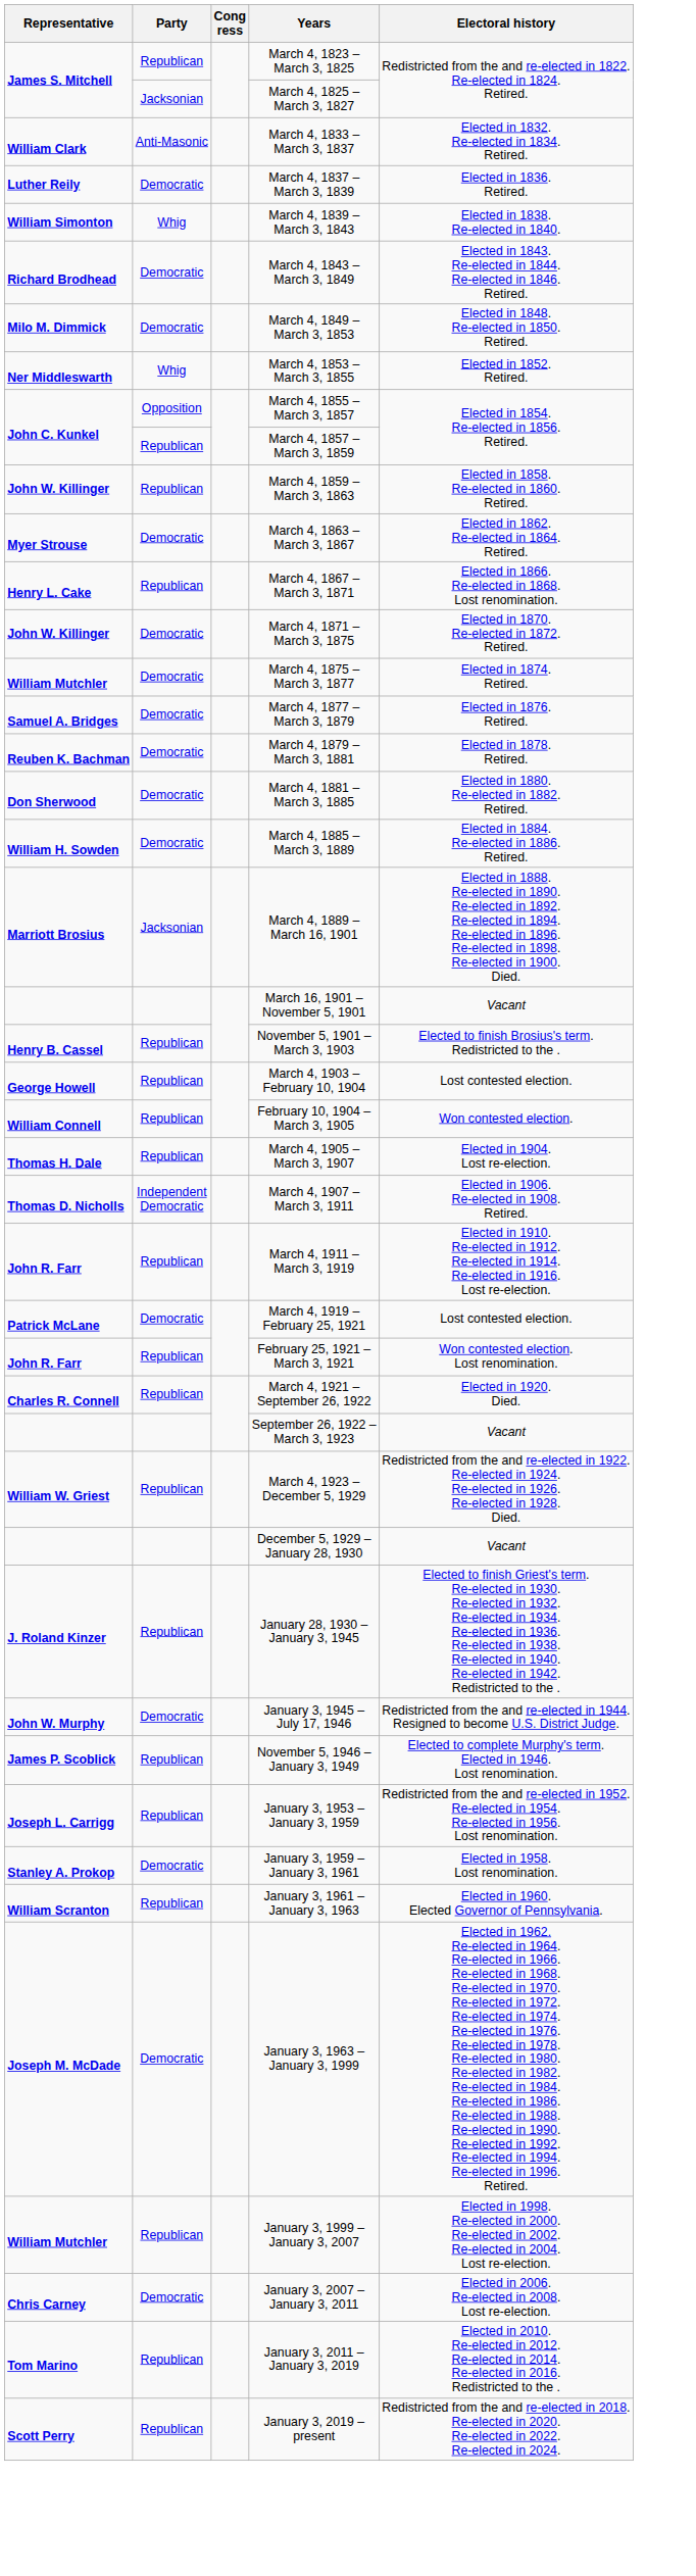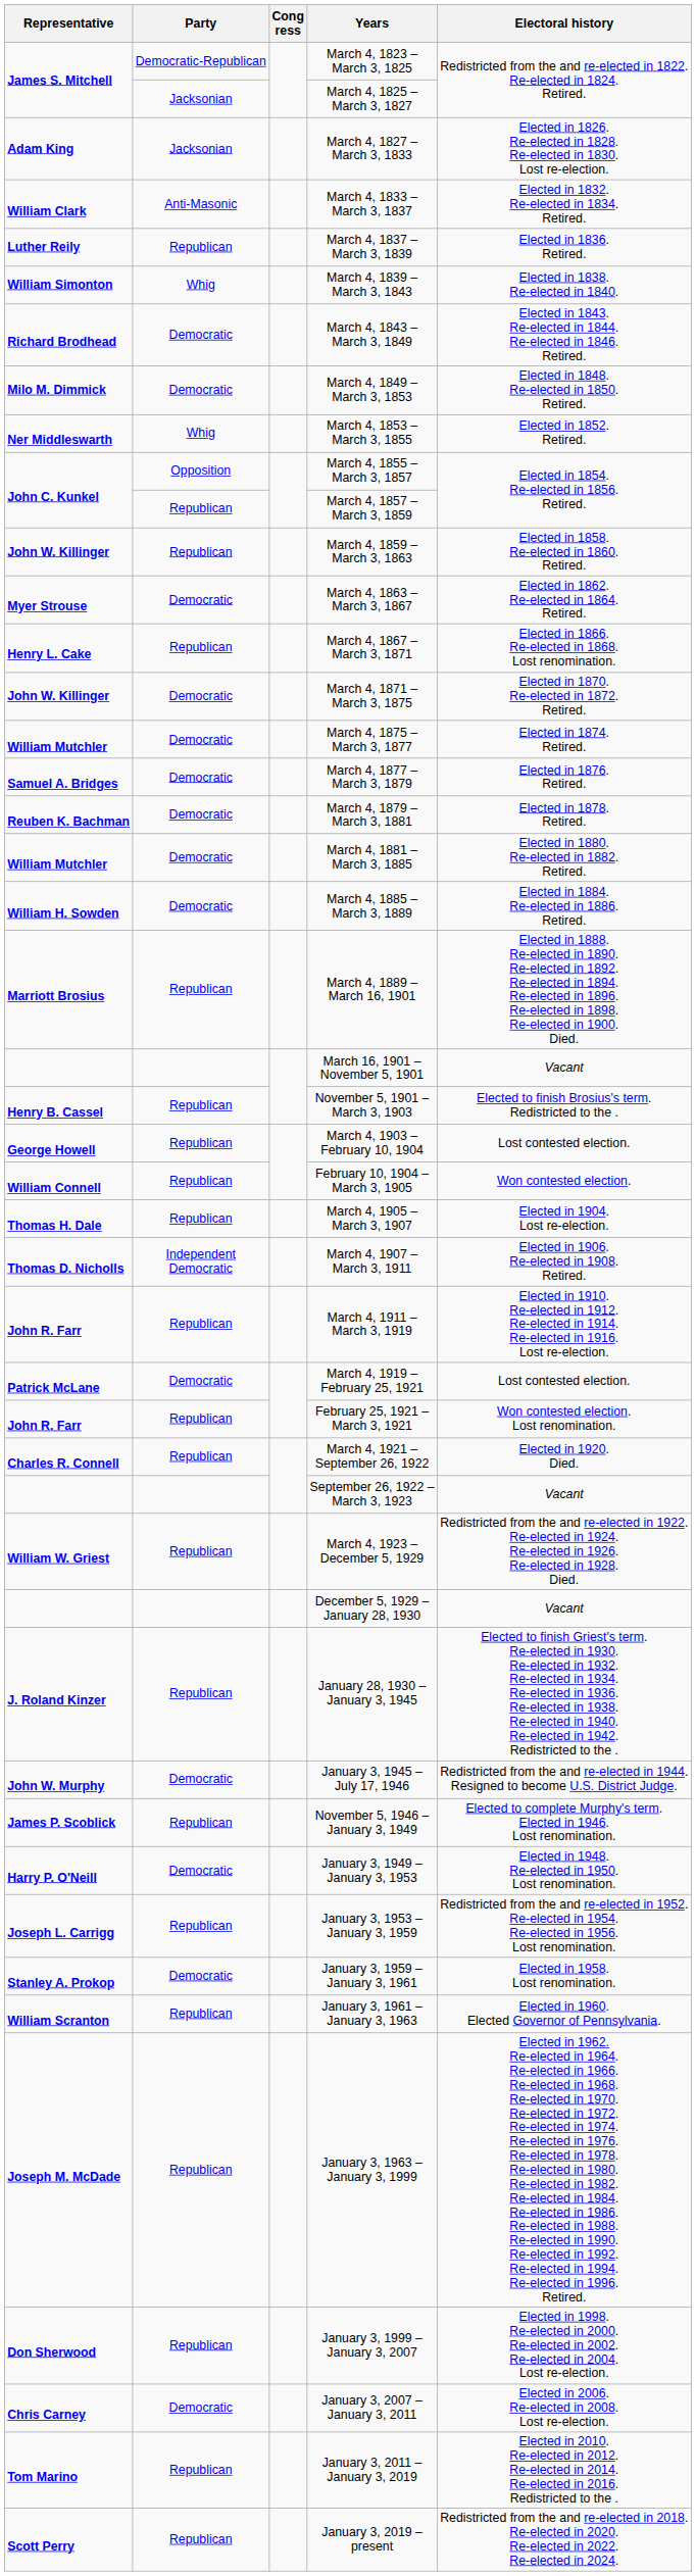March 4, 1823 – March 3, 1825 | Party: Republican -> Democratic-Republican
+ row: Adam King | Jacksonian | March 4, 1827 – March 3, 1833 | Elected in 1826. Re-elected in 1828. Re-elected in 1830. Lost re-election.
March 4, 1837 – March 3, 1839 | Party: Democratic -> Republican
March 4, 1881 – March 3, 1885 | Representative: Don Sherwood -> William Mutchler
March 4, 1889 – March 16, 1901 | Party: Jacksonian -> Republican
+ row: Harry P. O'Neill | Democratic | January 3, 1949 – January 3, 1953 | Elected in 1948. Re-elected in 1950. Lost renomination.
January 3, 1963 – January 3, 1999 | Party: Democratic -> Republican
January 3, 1999 – January 3, 2007 | Representative: William Mutchler -> Don Sherwood
